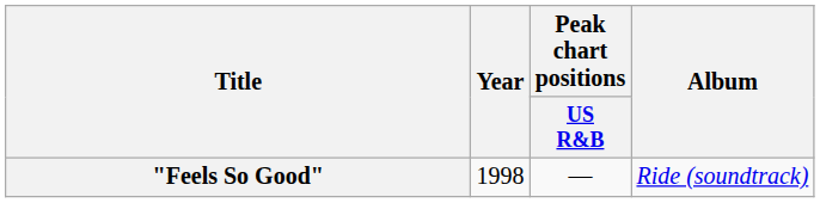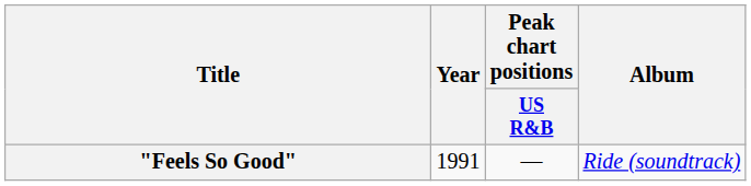"Feels So Good" | Year: 1998 -> 1991
